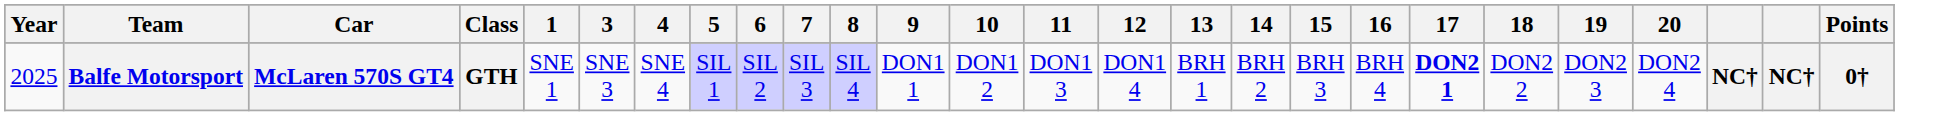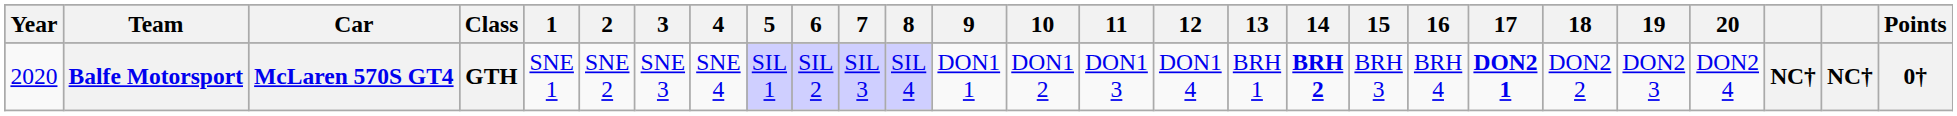+ column: 2 | SNE 2
Balfe Motorsport | Year: 2025 -> 2020
Balfe Motorsport | 14: normal -> bold
